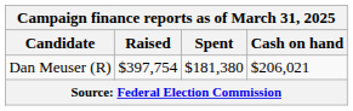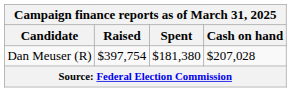Dan Meuser (R) | Cash on hand: $206,021 -> $207,028
